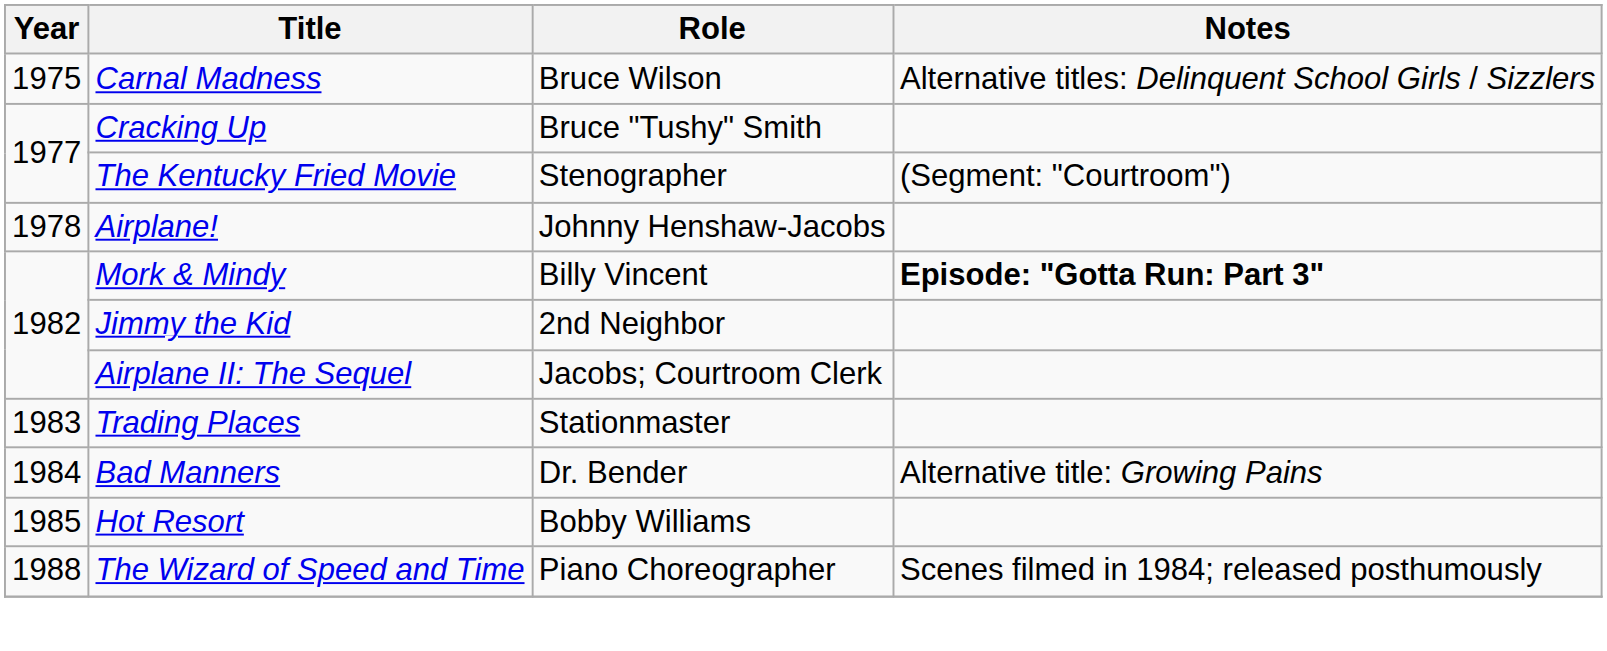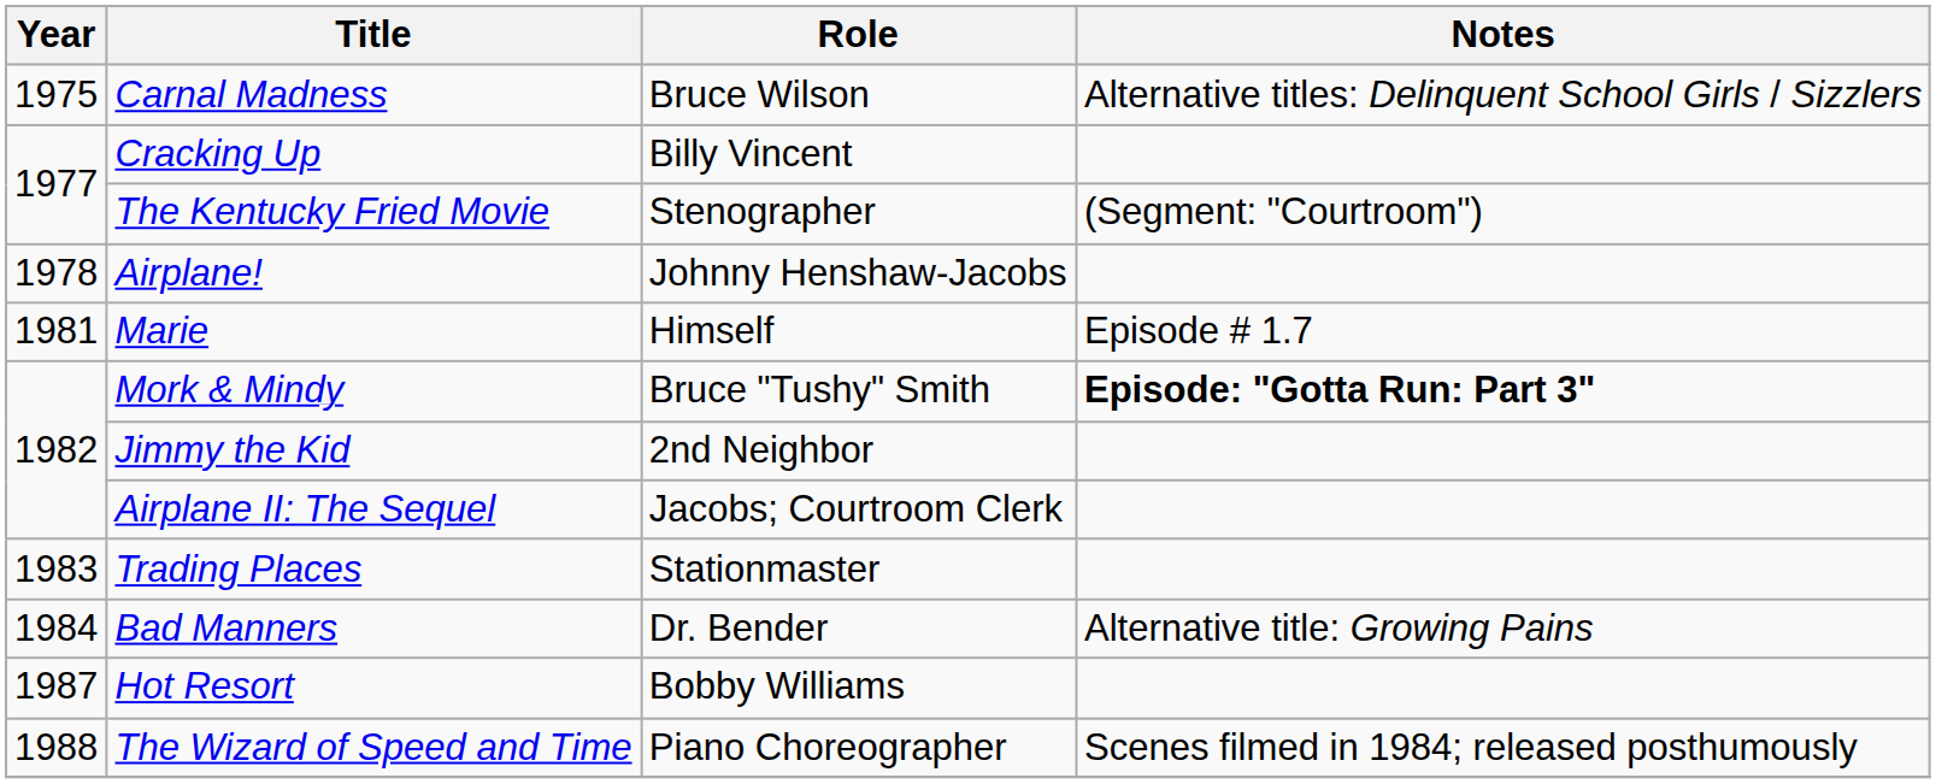Cracking Up | Role: Bruce "Tushy" Smith -> Billy Vincent
+ row: 1981 | Marie | Himself | Episode # 1.7
Mork & Mindy | Role: Billy Vincent -> Bruce "Tushy" Smith
Hot Resort | Year: 1985 -> 1987
